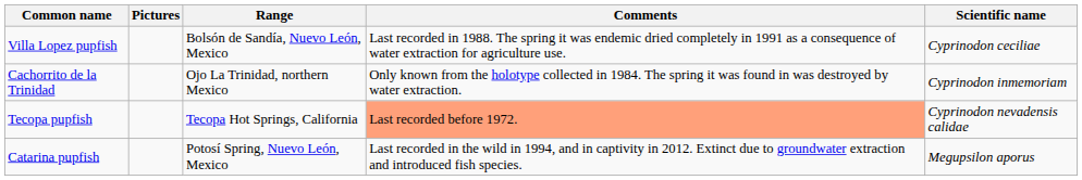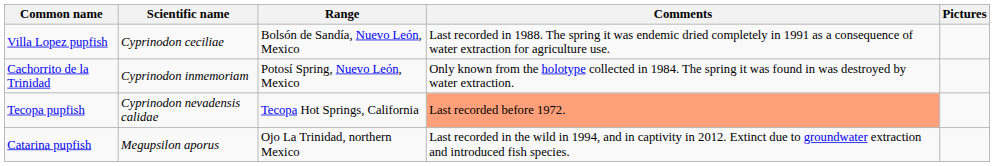columns swapped: Scientific name <-> Pictures
Cachorrito de la Trinidad | Range: Ojo La Trinidad, northern Mexico -> Potosí Spring, Nuevo León, Mexico
Catarina pupfish | Range: Potosí Spring, Nuevo León, Mexico -> Ojo La Trinidad, northern Mexico
